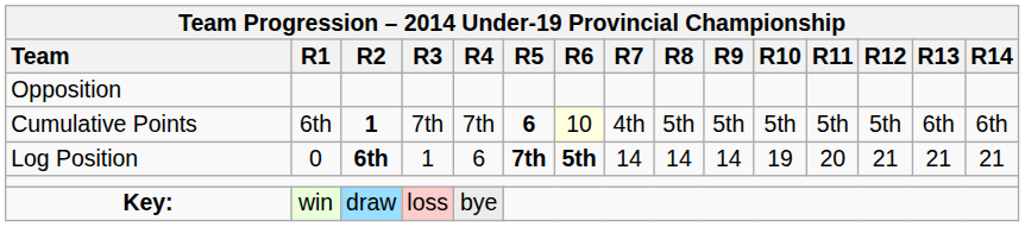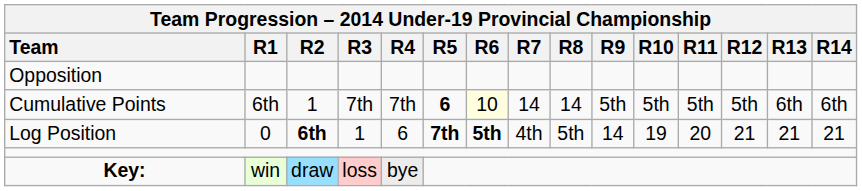Cumulative Points | column 3: bold -> normal
Cumulative Points | column 8: 4th -> 14
Cumulative Points | column 9: 5th -> 14
Log Position | column 8: 14 -> 4th
Log Position | column 9: 14 -> 5th
